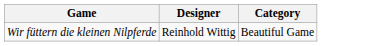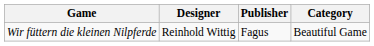+ column: Publisher | Fagus
